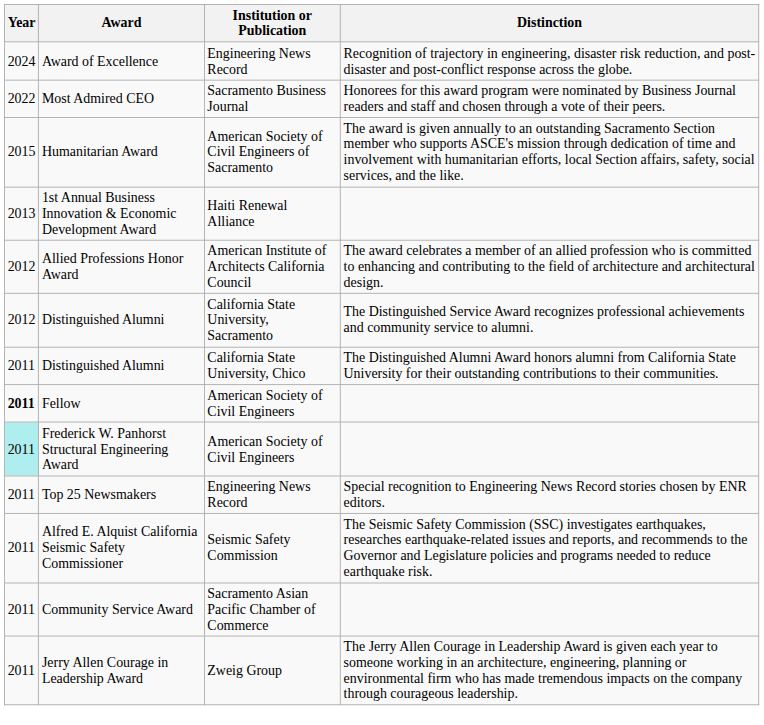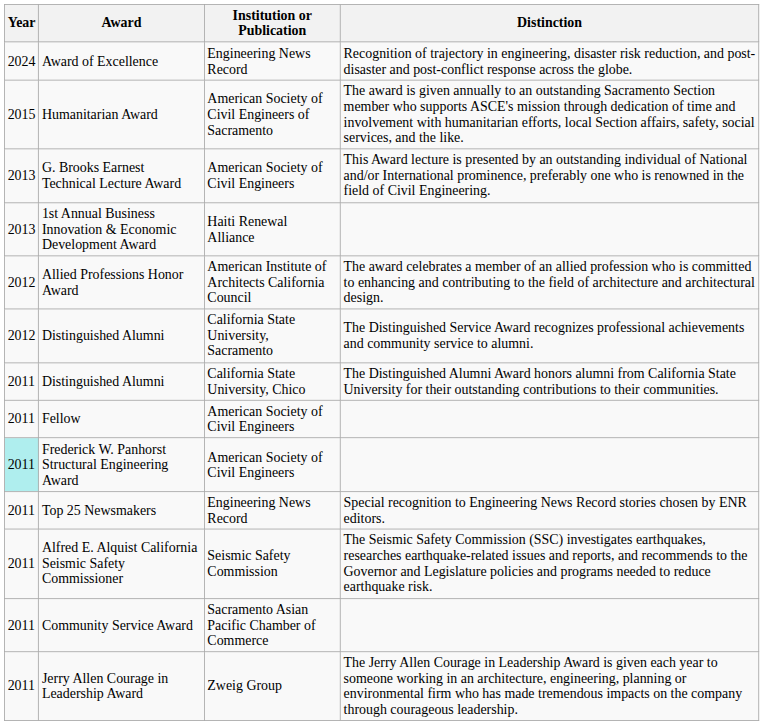- row: 2022 | Most Admired CEO | Sacramento Business Journal | Honorees for this award program were nominated by Business Journal readers and staff and chosen through a vote of their peers.
+ row: 2013 | G. Brooks Earnest Technical Lecture Award | American Society of Civil Engineers | This Award lecture is presented by an outstanding individual of National and/or International prominence, preferably one who is renowned in the field of Civil Engineering.
Fellow | Year: bold -> normal
